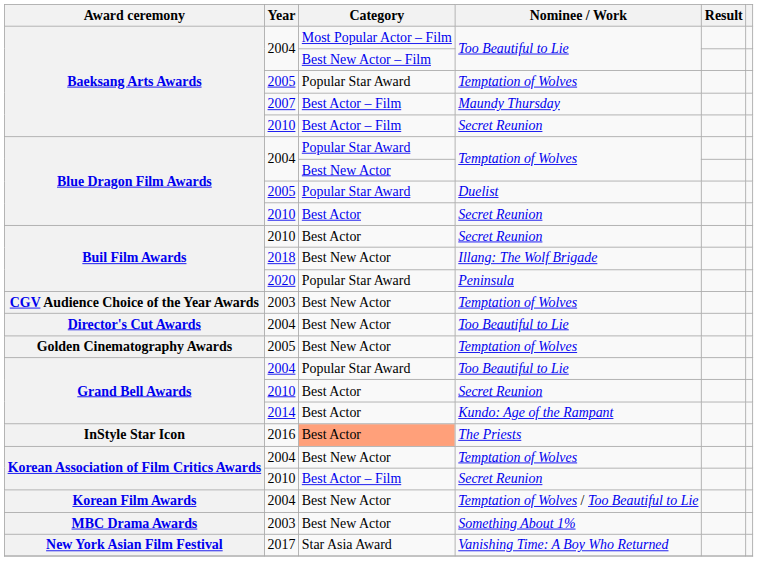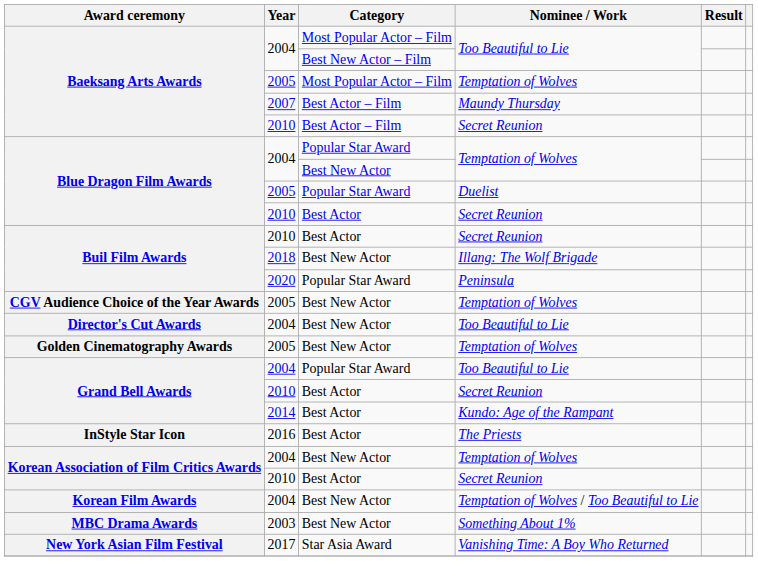Baeksang Arts Awards / Temptation of Wolves | Category: Popular Star Award -> Most Popular Actor – Film
CGV Audience Choice of the Year Awards | Year: 2003 -> 2005
InStyle Star Icon | Category: lightsalmon background -> no background
Korean Association of Film Critics Awards / Secret Reunion | Category: Best Actor – Film -> Best Actor
